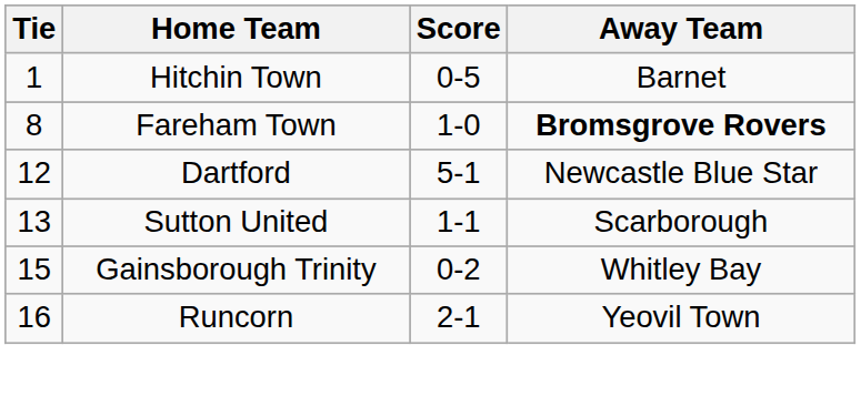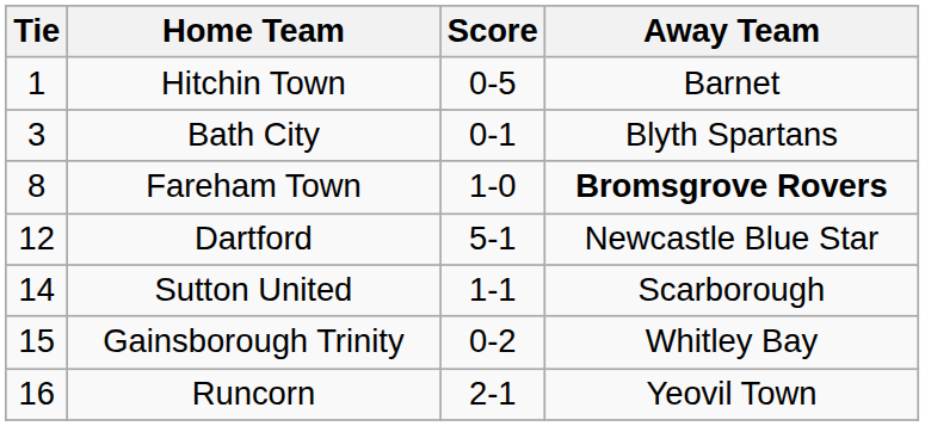+ row: 3 | Bath City | 0-1 | Blyth Spartans
Sutton United | Tie: 13 -> 14
